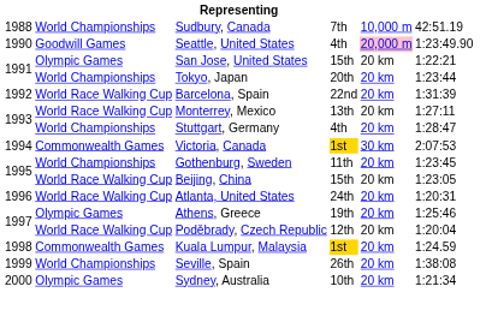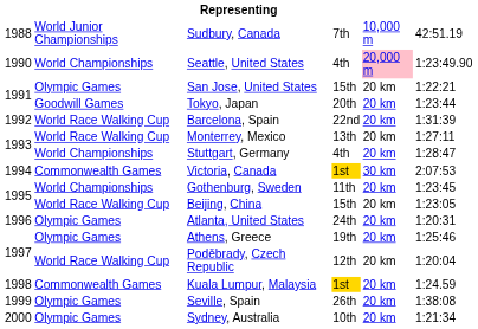Sudbury, Canada | column 2: World Championships -> World Junior Championships
Seattle, United States | column 2: Goodwill Games -> World Championships
Tokyo, Japan | column 2: World Championships -> Goodwill Games
Atlanta, United States | column 2: World Race Walking Cup -> Olympic Games
Seville, Spain | column 2: World Championships -> Olympic Games
